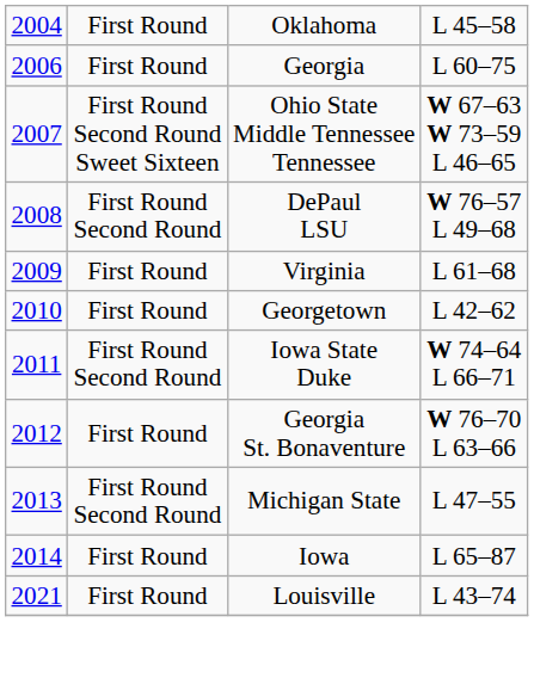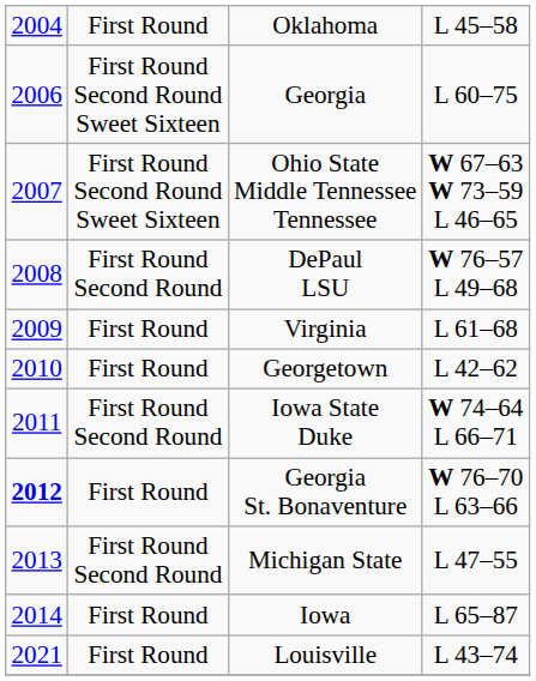Georgia | column 2: First Round -> First Round Second Round Sweet Sixteen
Georgia St. Bonaventure | column 1: normal -> bold
